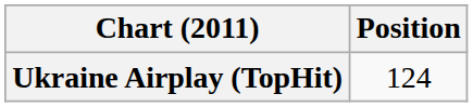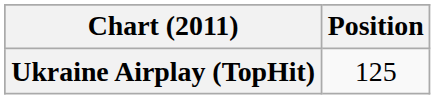Ukraine Airplay (TopHit) | Position: 124 -> 125
